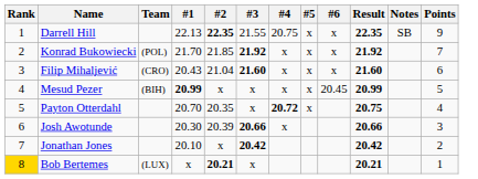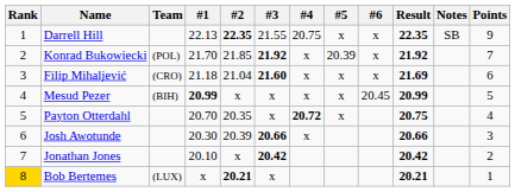Konrad Bukowiecki | #5: x -> 20.39
Filip Mihaljević | #1: 20.43 -> 21.18
Filip Mihaljević | Result: 21.60 -> 21.69
